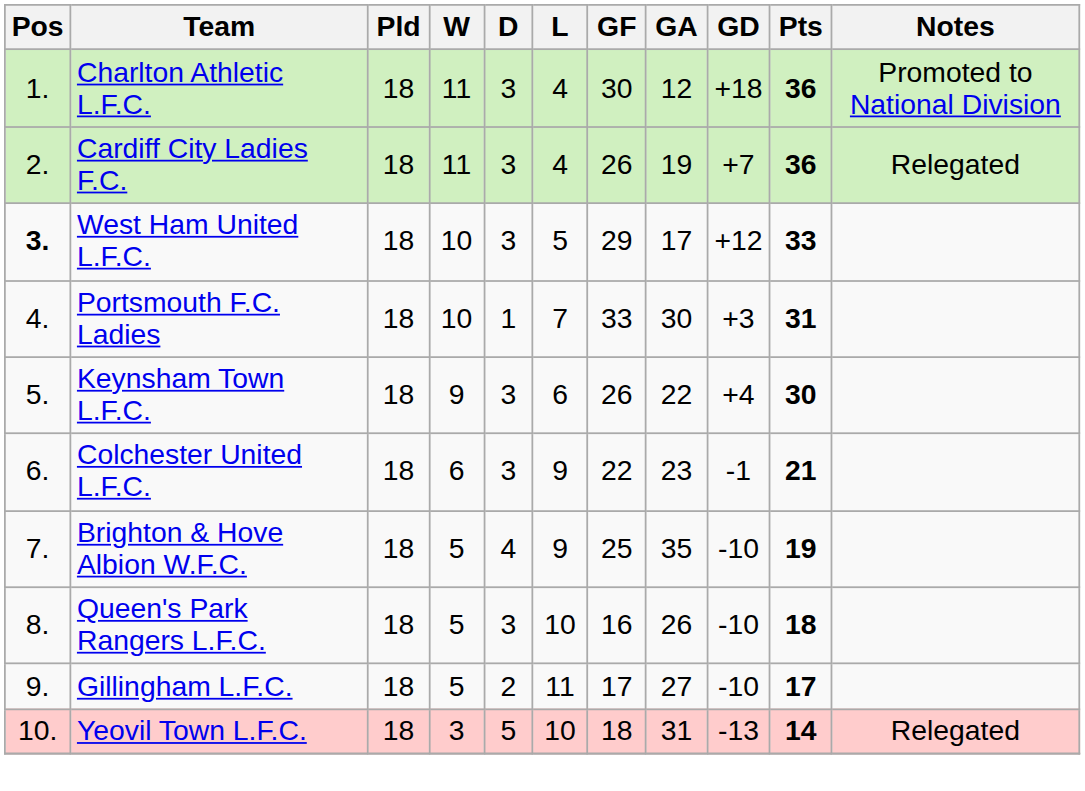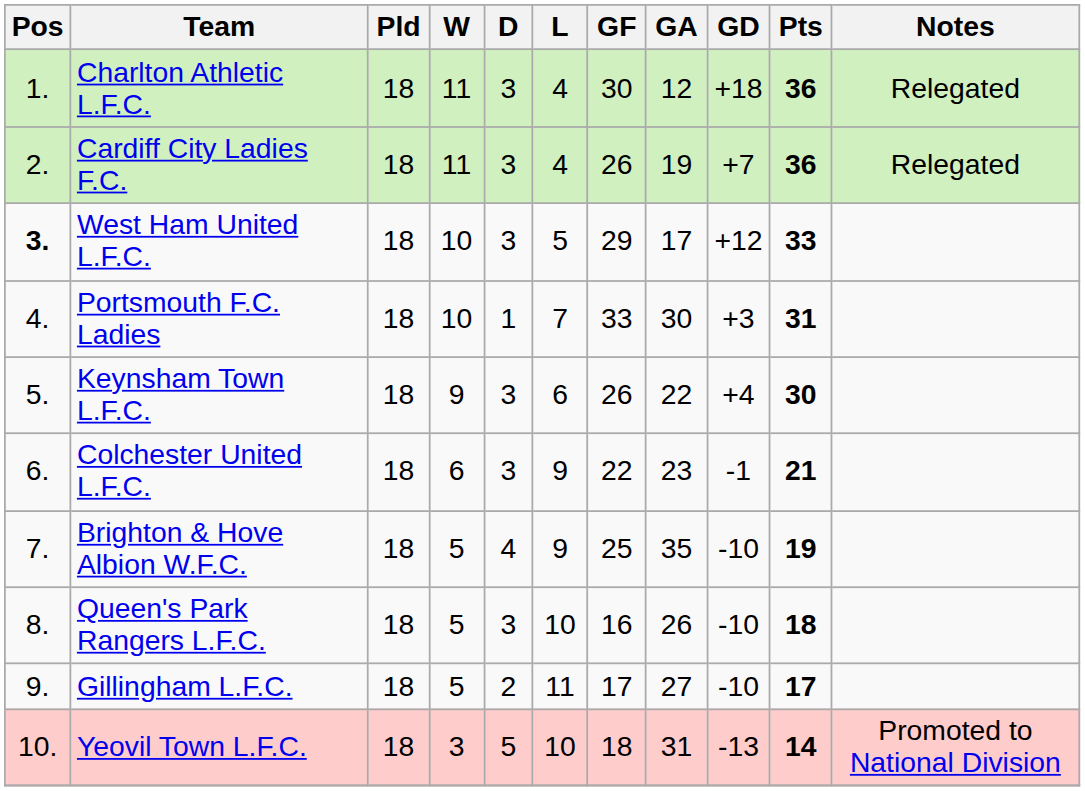Charlton Athletic L.F.C. | Notes: Promoted to National Division -> Relegated
Yeovil Town L.F.C. | Notes: Relegated -> Promoted to National Division
